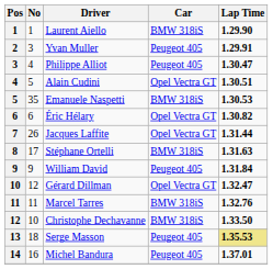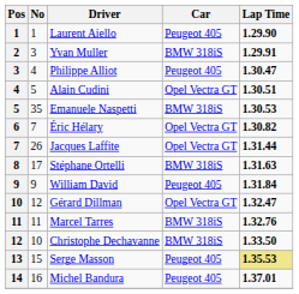Laurent Aiello | Car: BMW 318iS -> Peugeot 405
Yvan Muller | Car: Peugeot 405 -> BMW 318iS
Éric Hélary | No: 6 -> 7
Serge Masson | No: 18 -> 15
